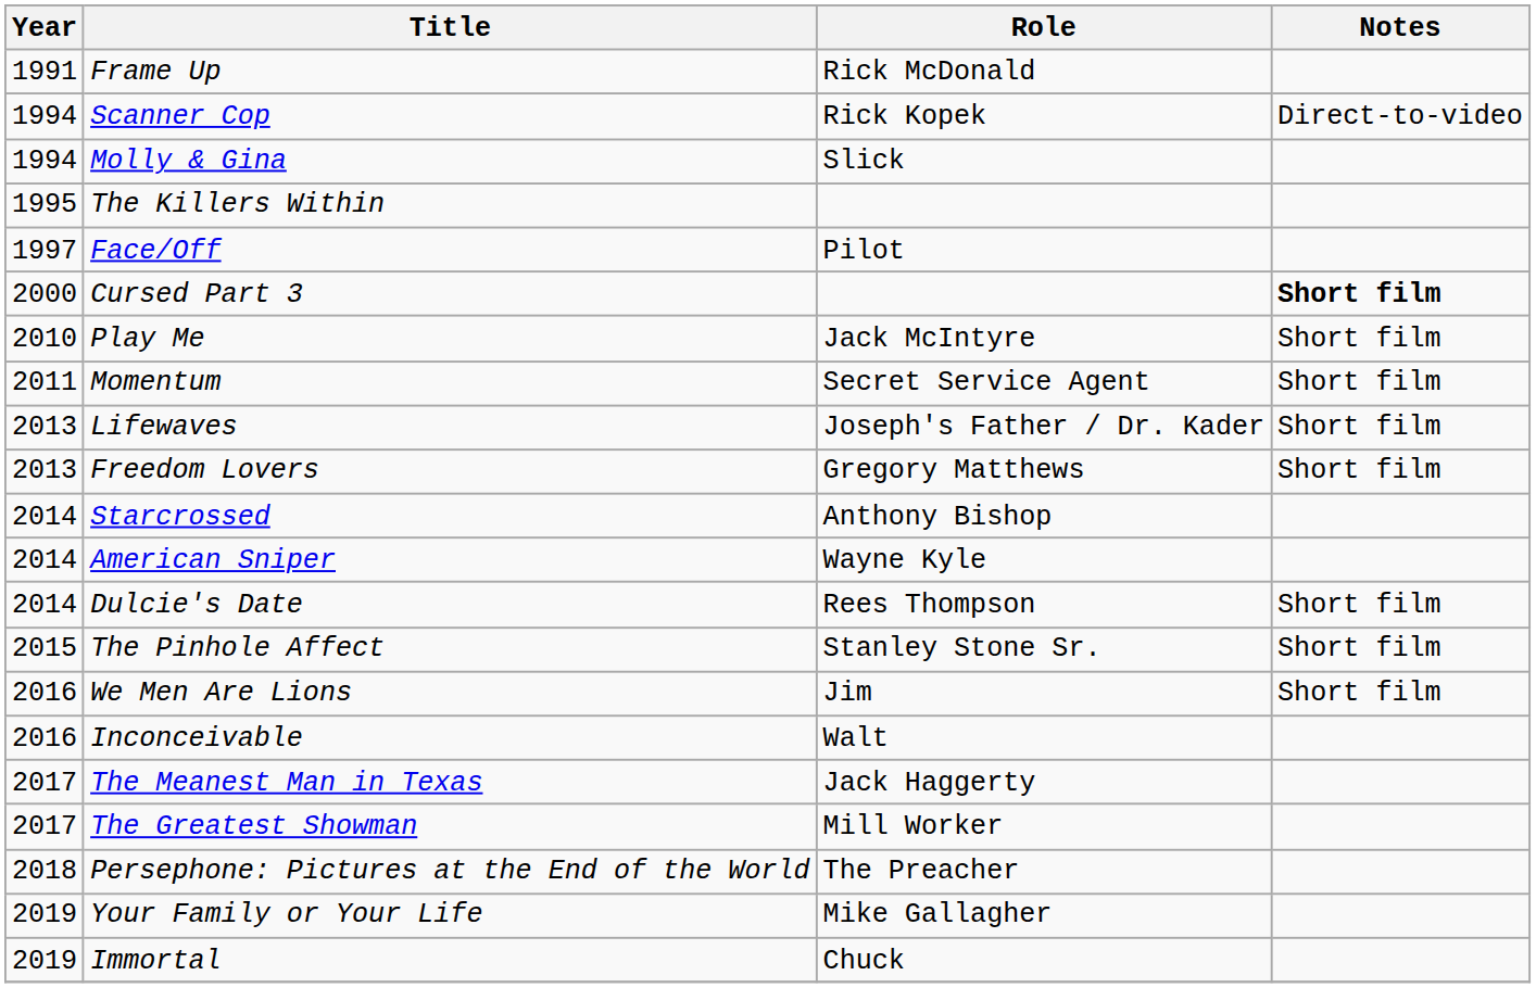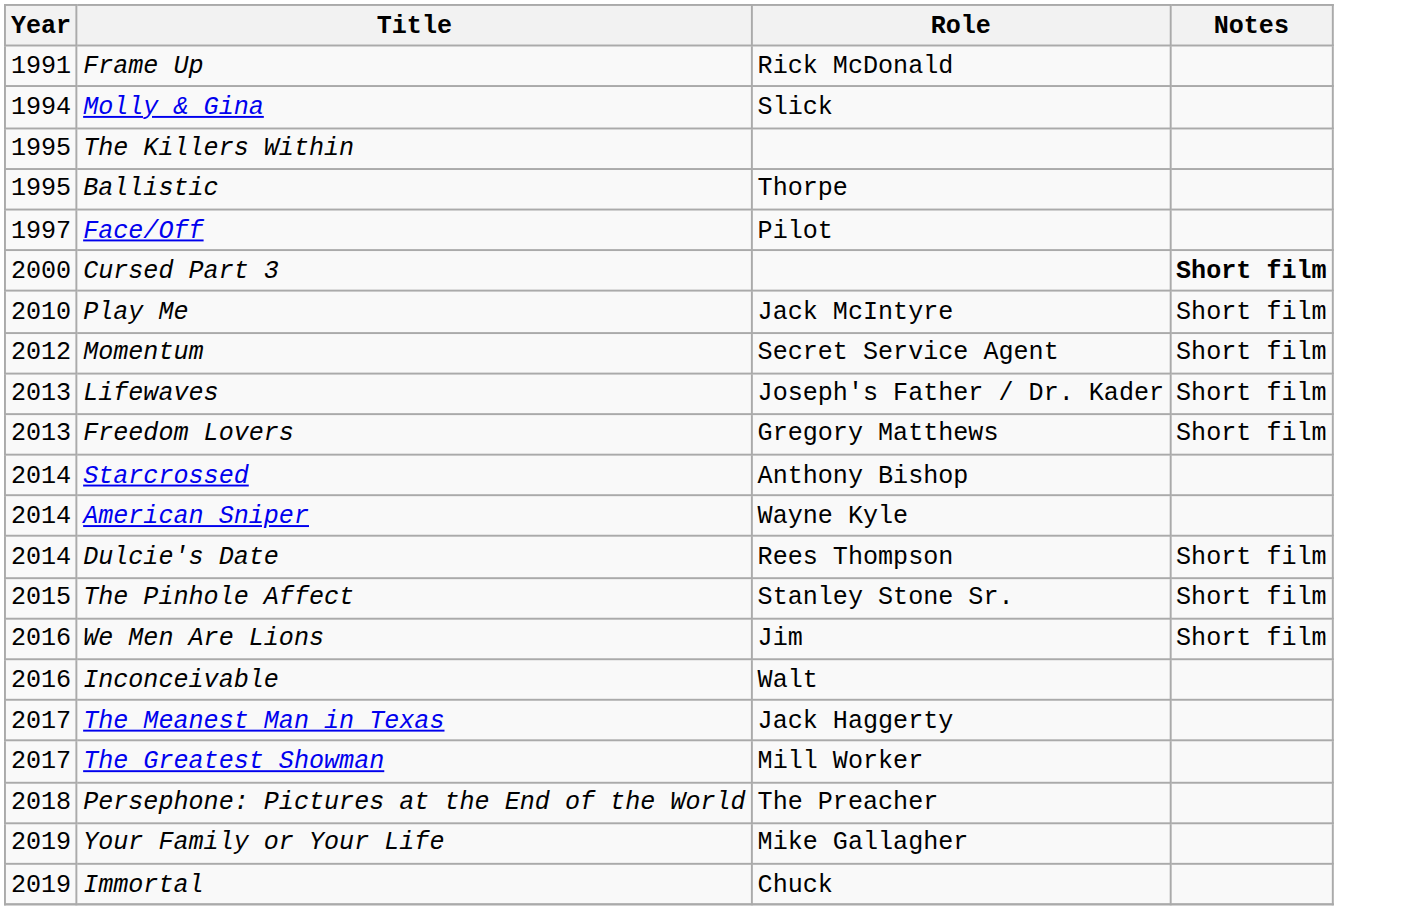- row: 1994 | Scanner Cop | Rick Kopek | Direct-to-video
+ row: 1995 | Ballistic | Thorpe
Momentum | Year: 2011 -> 2012
